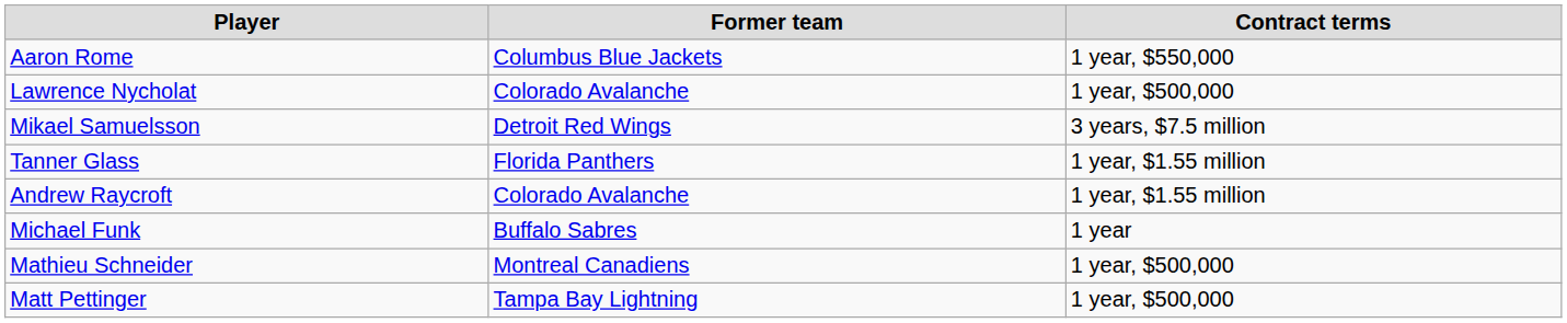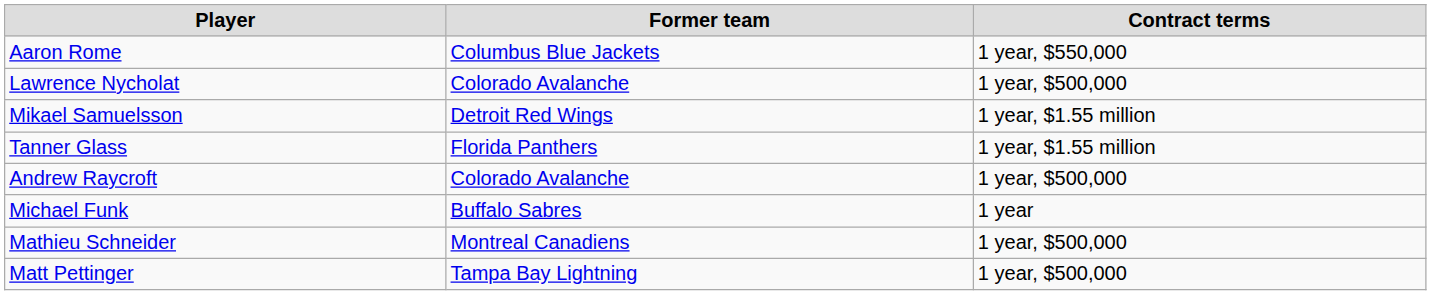Mikael Samuelsson | Contract terms: 3 years, $7.5 million -> 1 year, $1.55 million
Andrew Raycroft | Contract terms: 1 year, $1.55 million -> 1 year, $500,000
